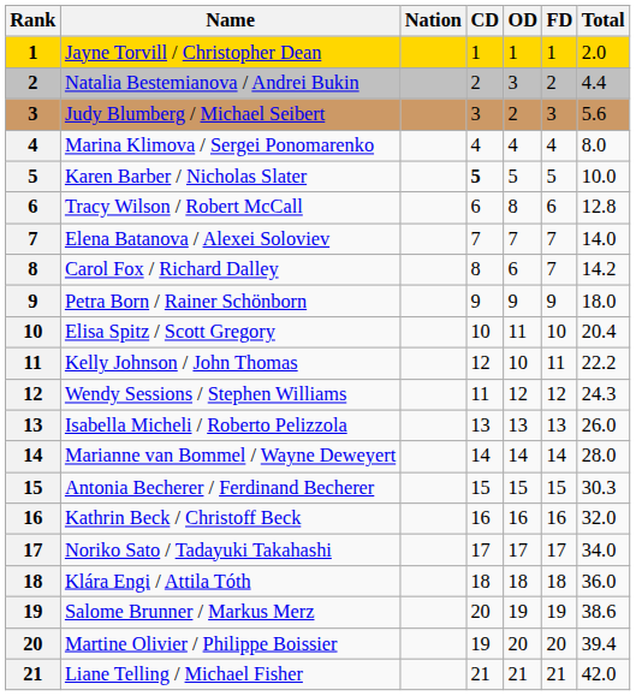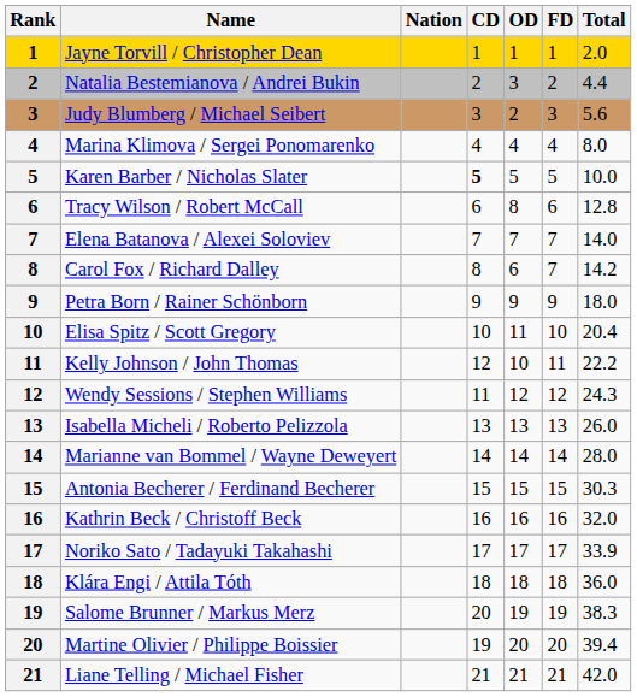Noriko Sato / Tadayuki Takahashi | Total: 34.0 -> 33.9
Salome Brunner / Markus Merz | Total: 38.6 -> 38.3
